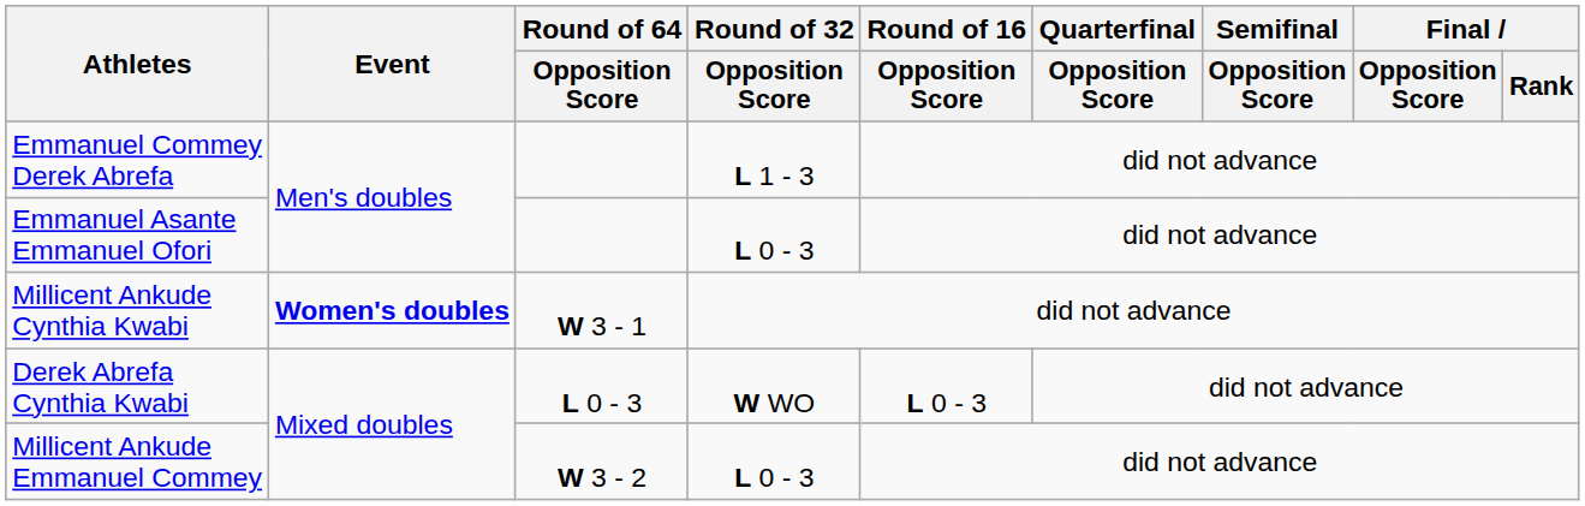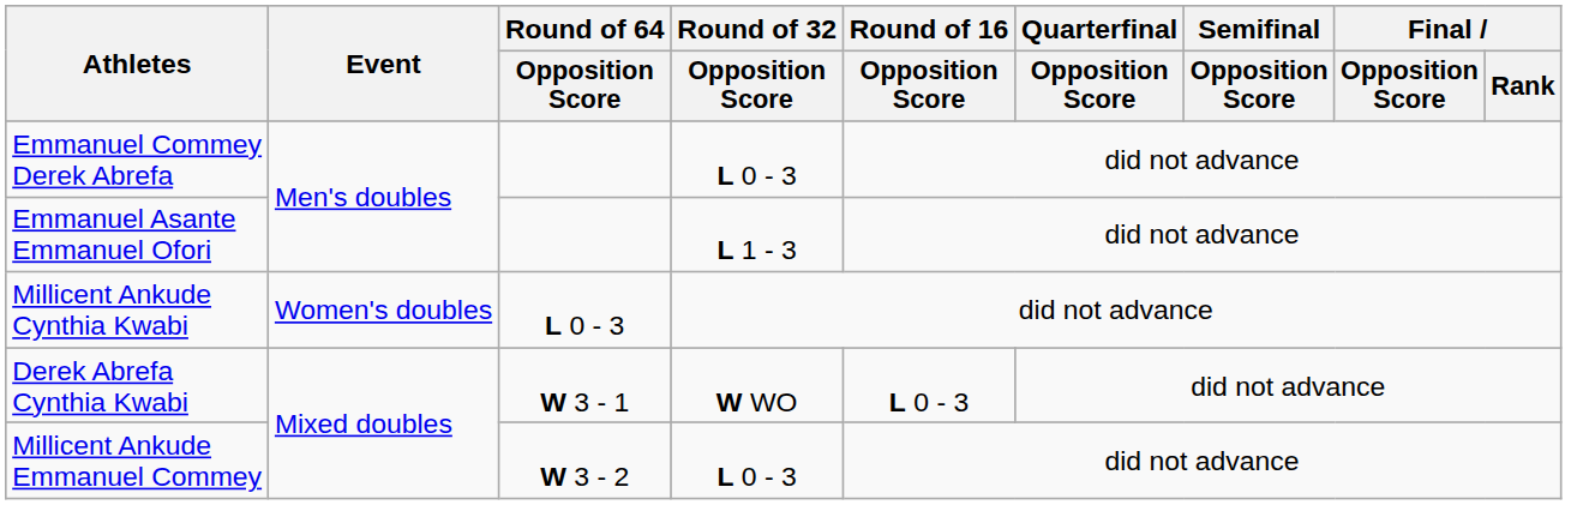Emmanuel Commey Derek Abrefa | Round of 32 / Opposition Score: L 1 - 3 -> L 0 - 3
Emmanuel Asante Emmanuel Ofori | Round of 32 / Opposition Score: L 0 - 3 -> L 1 - 3
Millicent Ankude Cynthia Kwabi | Event: bold -> normal
Millicent Ankude Cynthia Kwabi | Round of 64 / Opposition Score: W 3 - 1 -> L 0 - 3
Derek Abrefa Cynthia Kwabi | Round of 64 / Opposition Score: L 0 - 3 -> W 3 - 1
